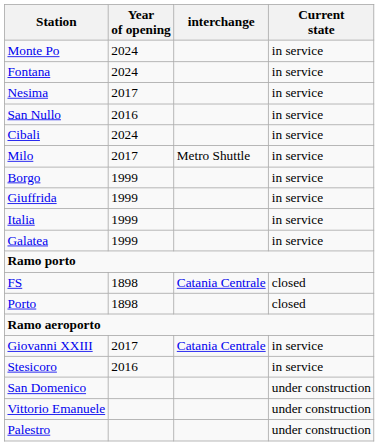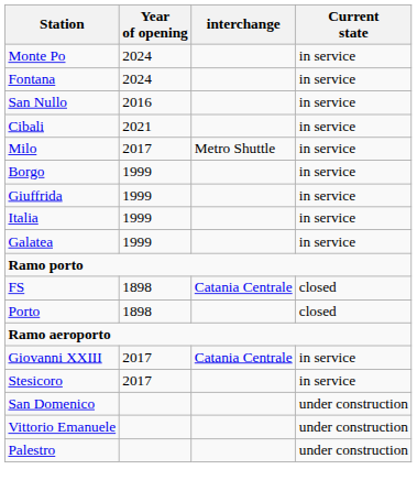- row: Nesima | 2017 | in service
Cibali | Year of opening: 2024 -> 2021
Stesicoro | Year of opening: 2016 -> 2017
